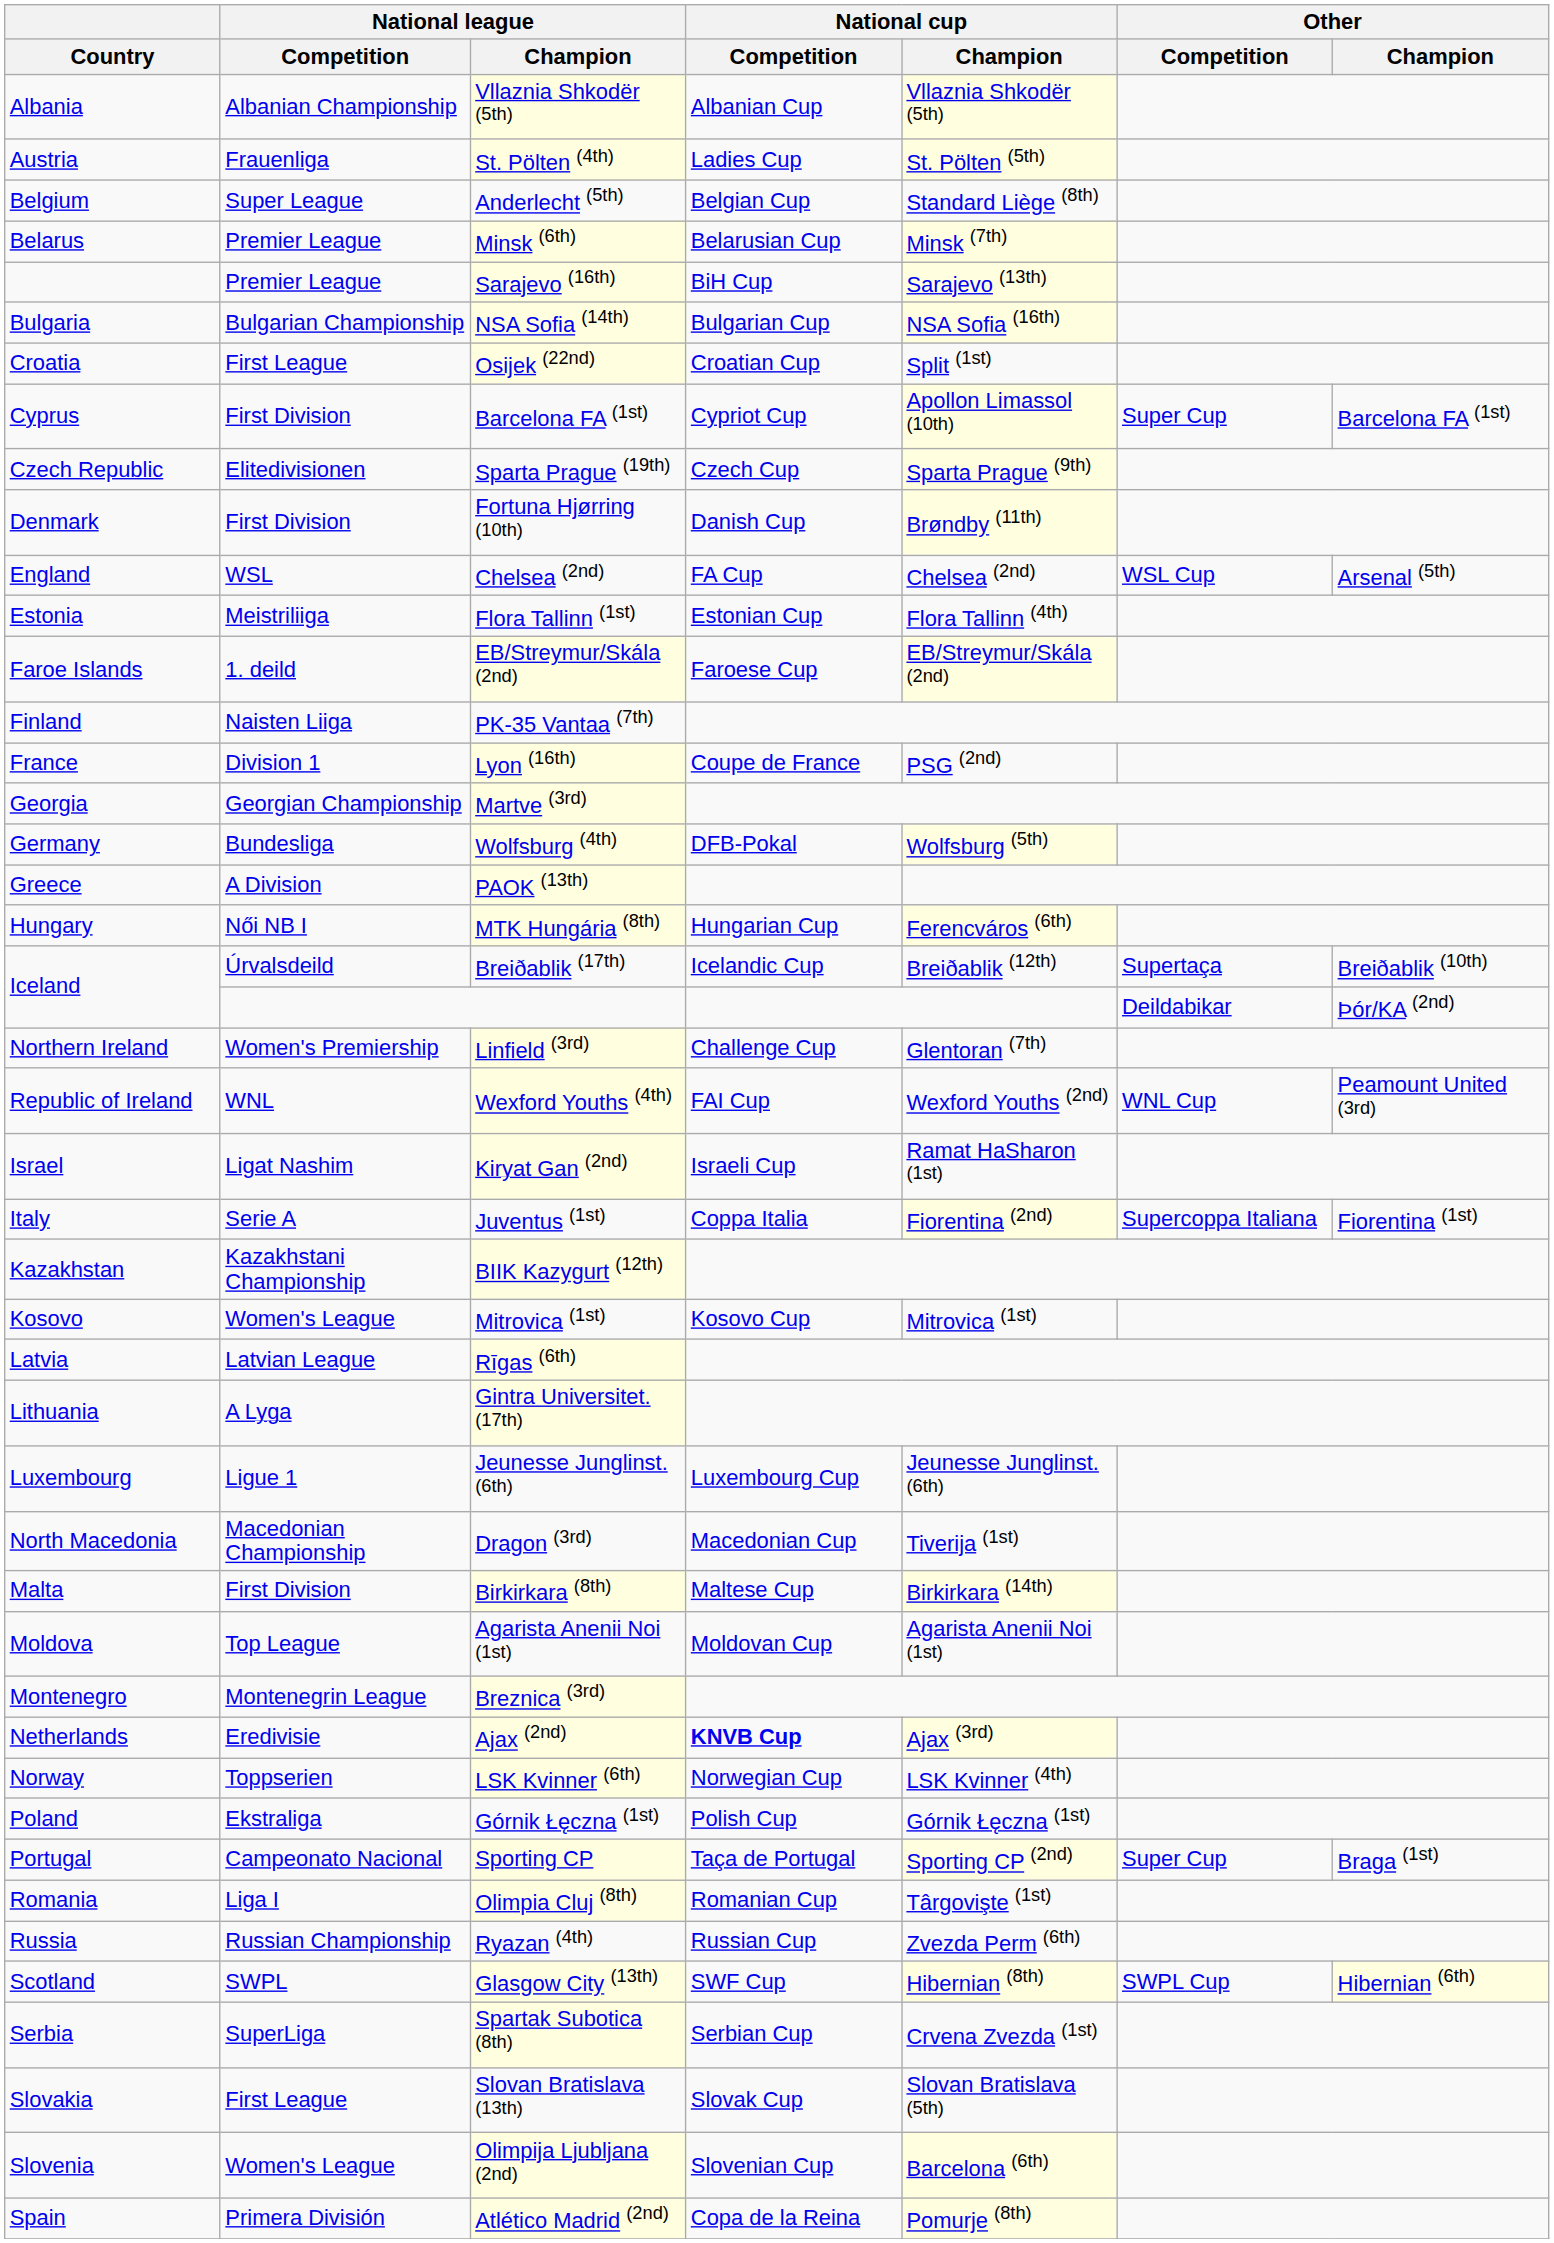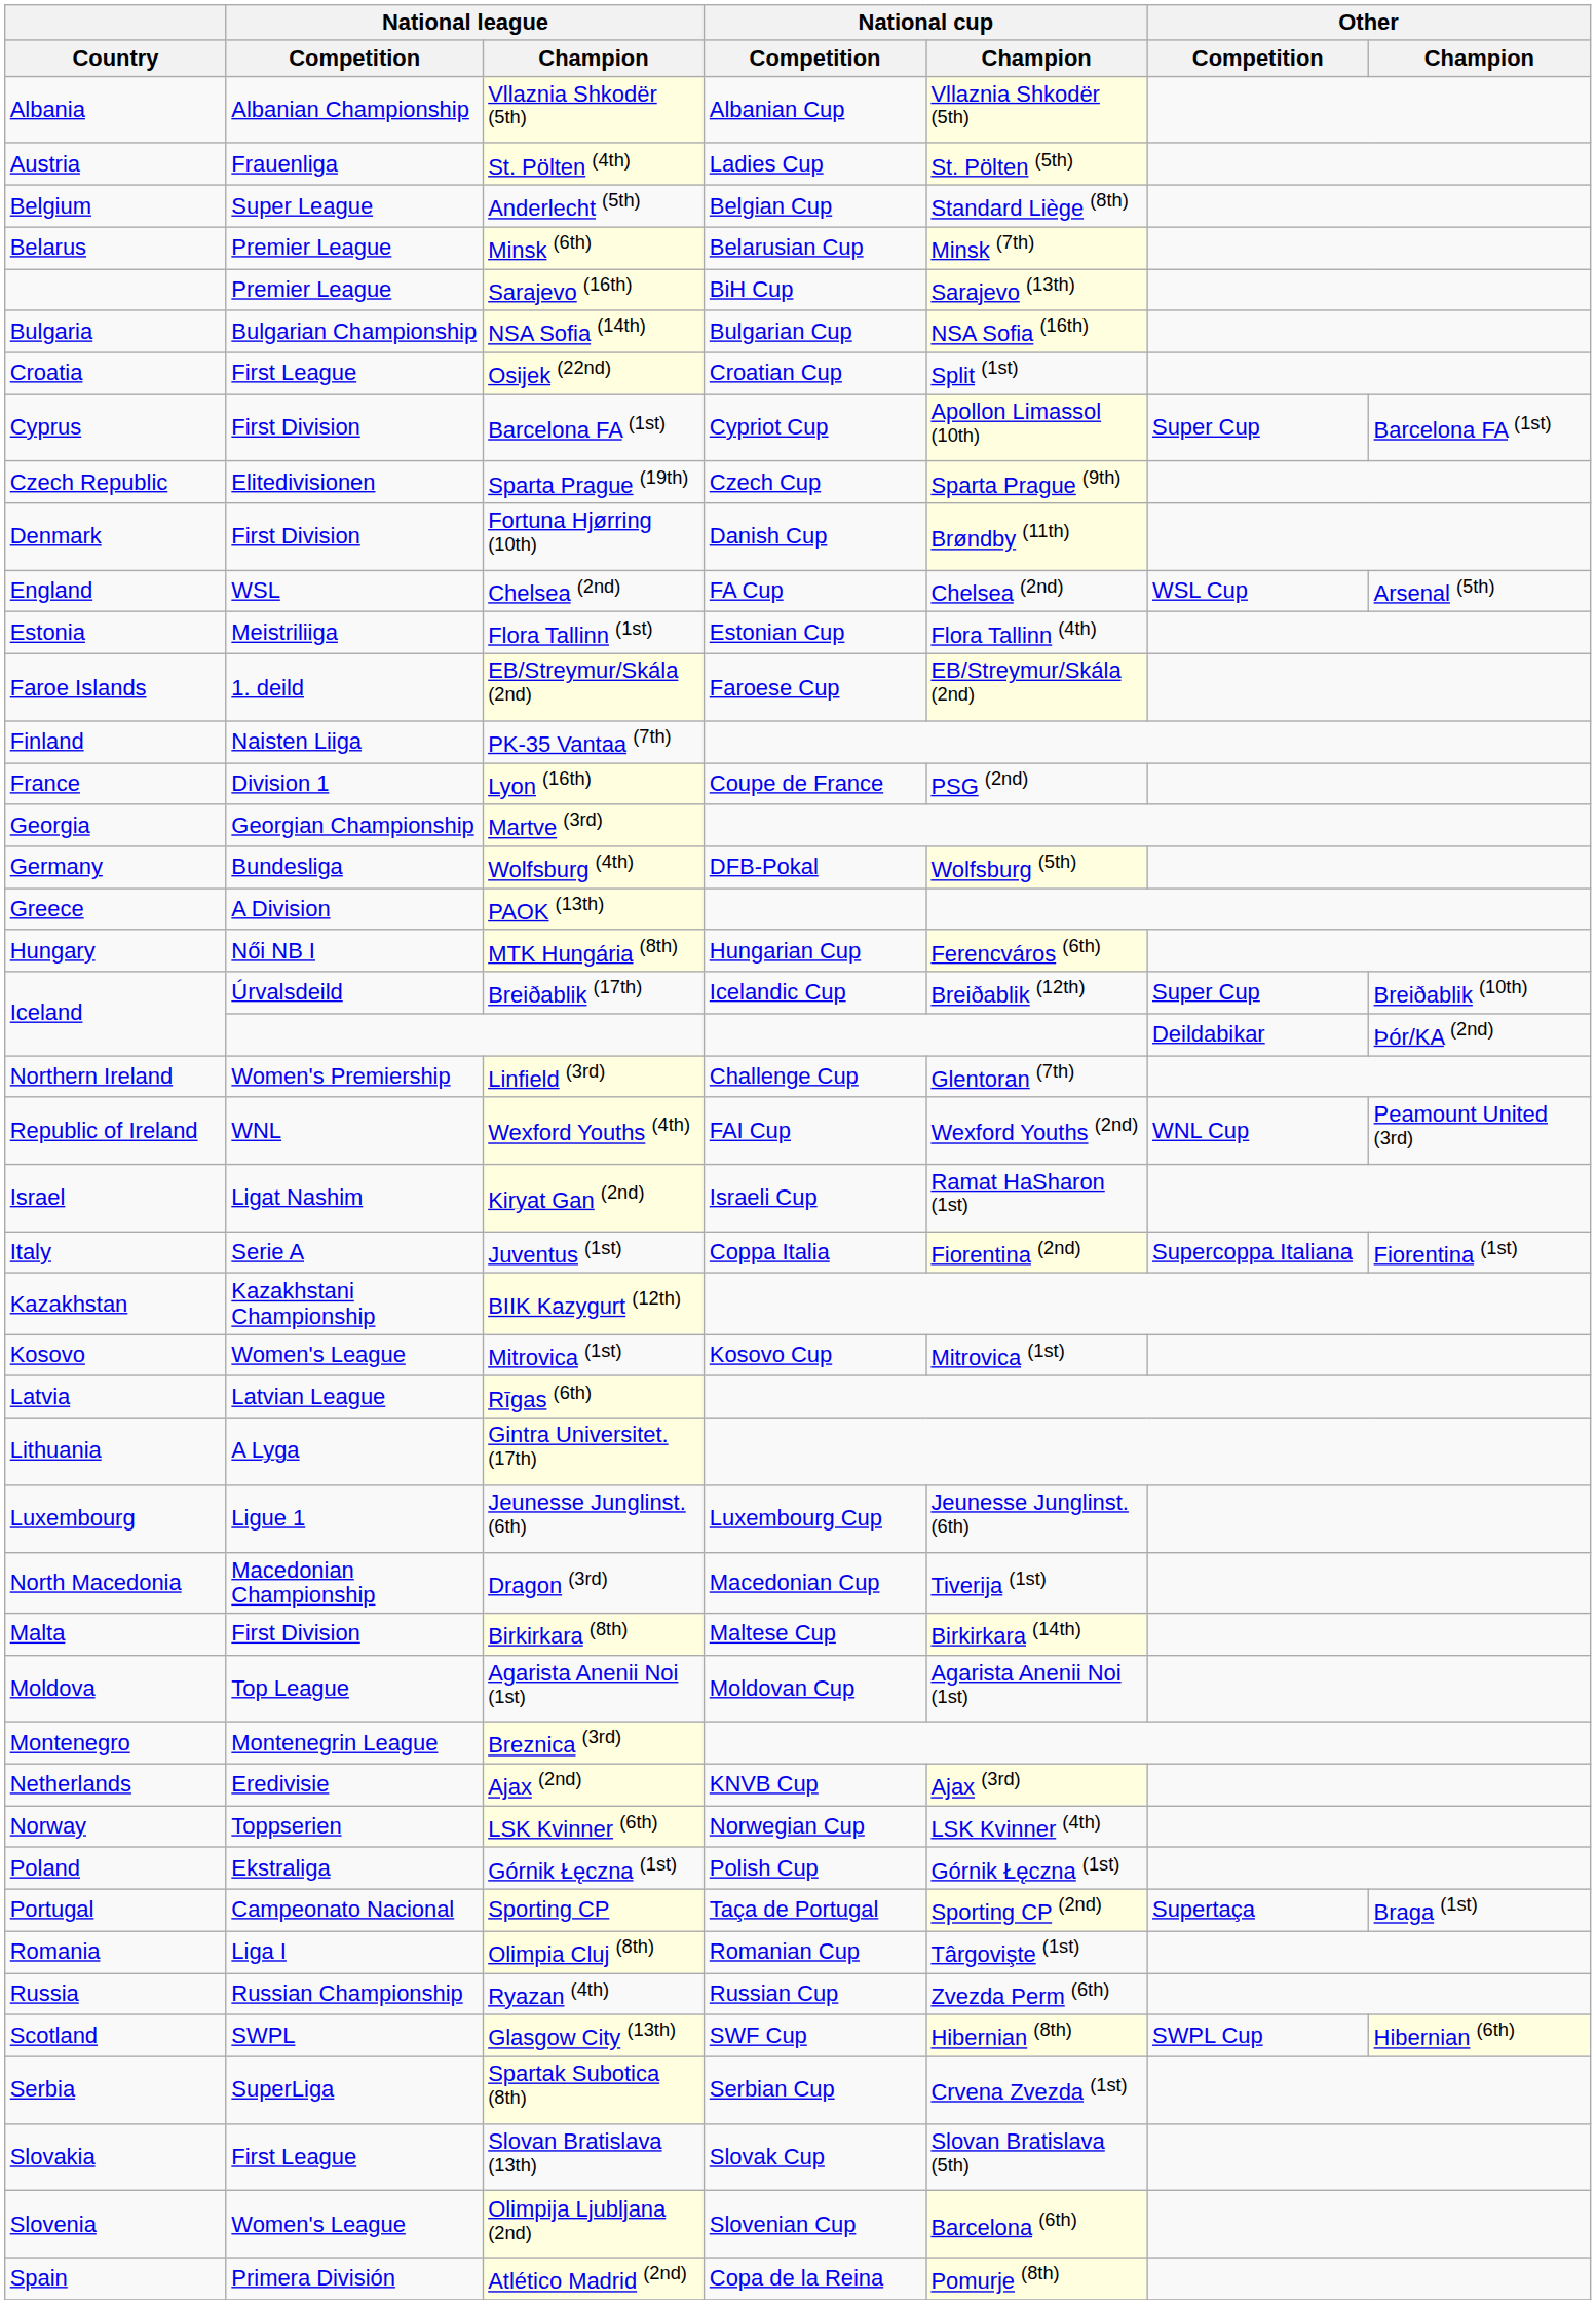Breiðablik (17th) | Other / Competition: Supertaça -> Super Cup
Ajax (2nd) | National cup / Competition: bold -> normal
Sporting CP | Other / Competition: Super Cup -> Supertaça
